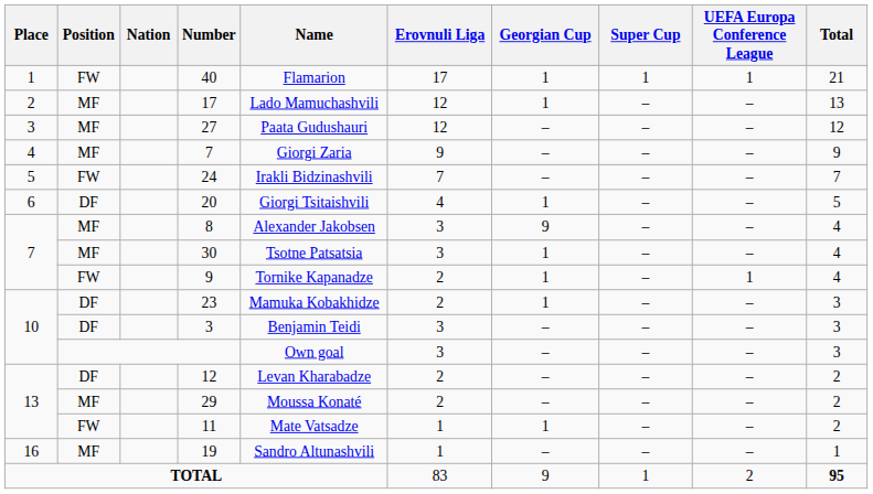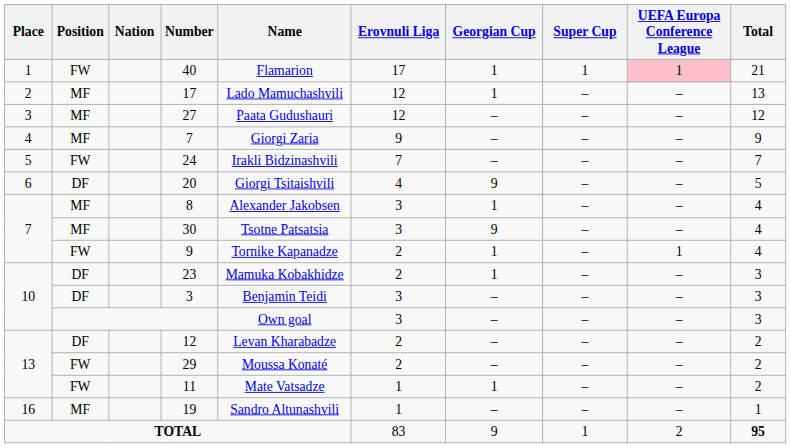40 | UEFA Europa Conference League: no background -> pink background
20 | Georgian Cup: 1 -> 9
8 | Georgian Cup: 9 -> 1
30 | Georgian Cup: 1 -> 9
29 | Position: MF -> FW
